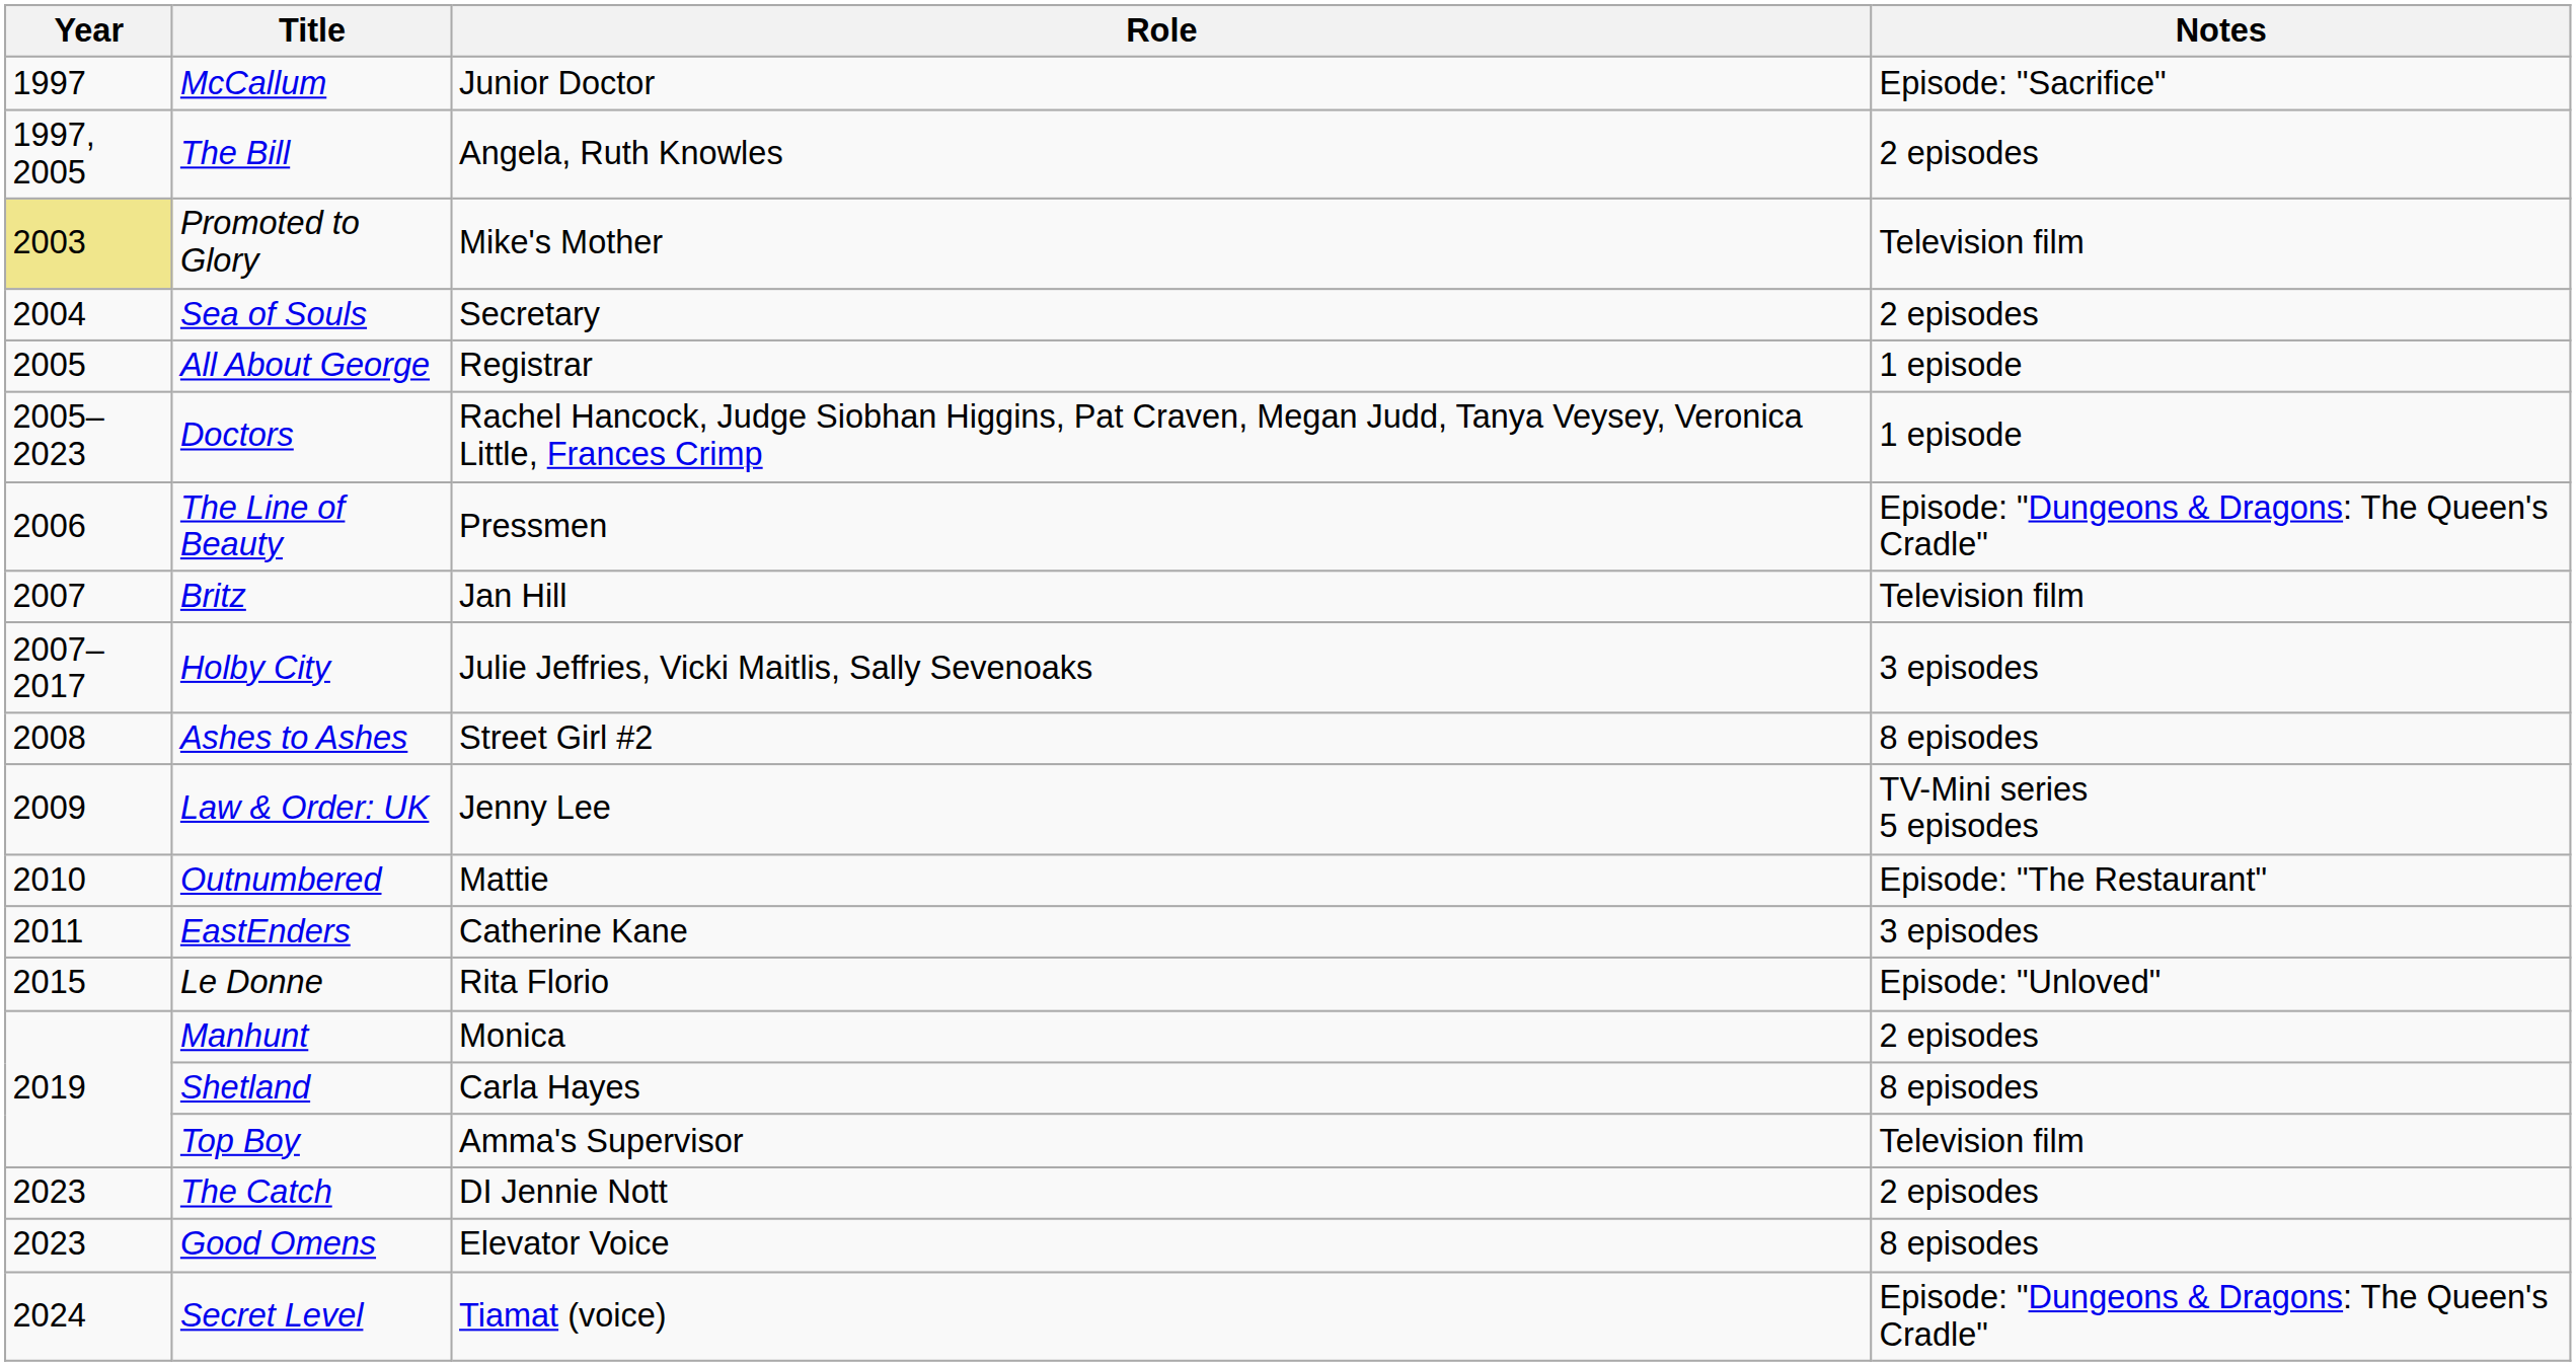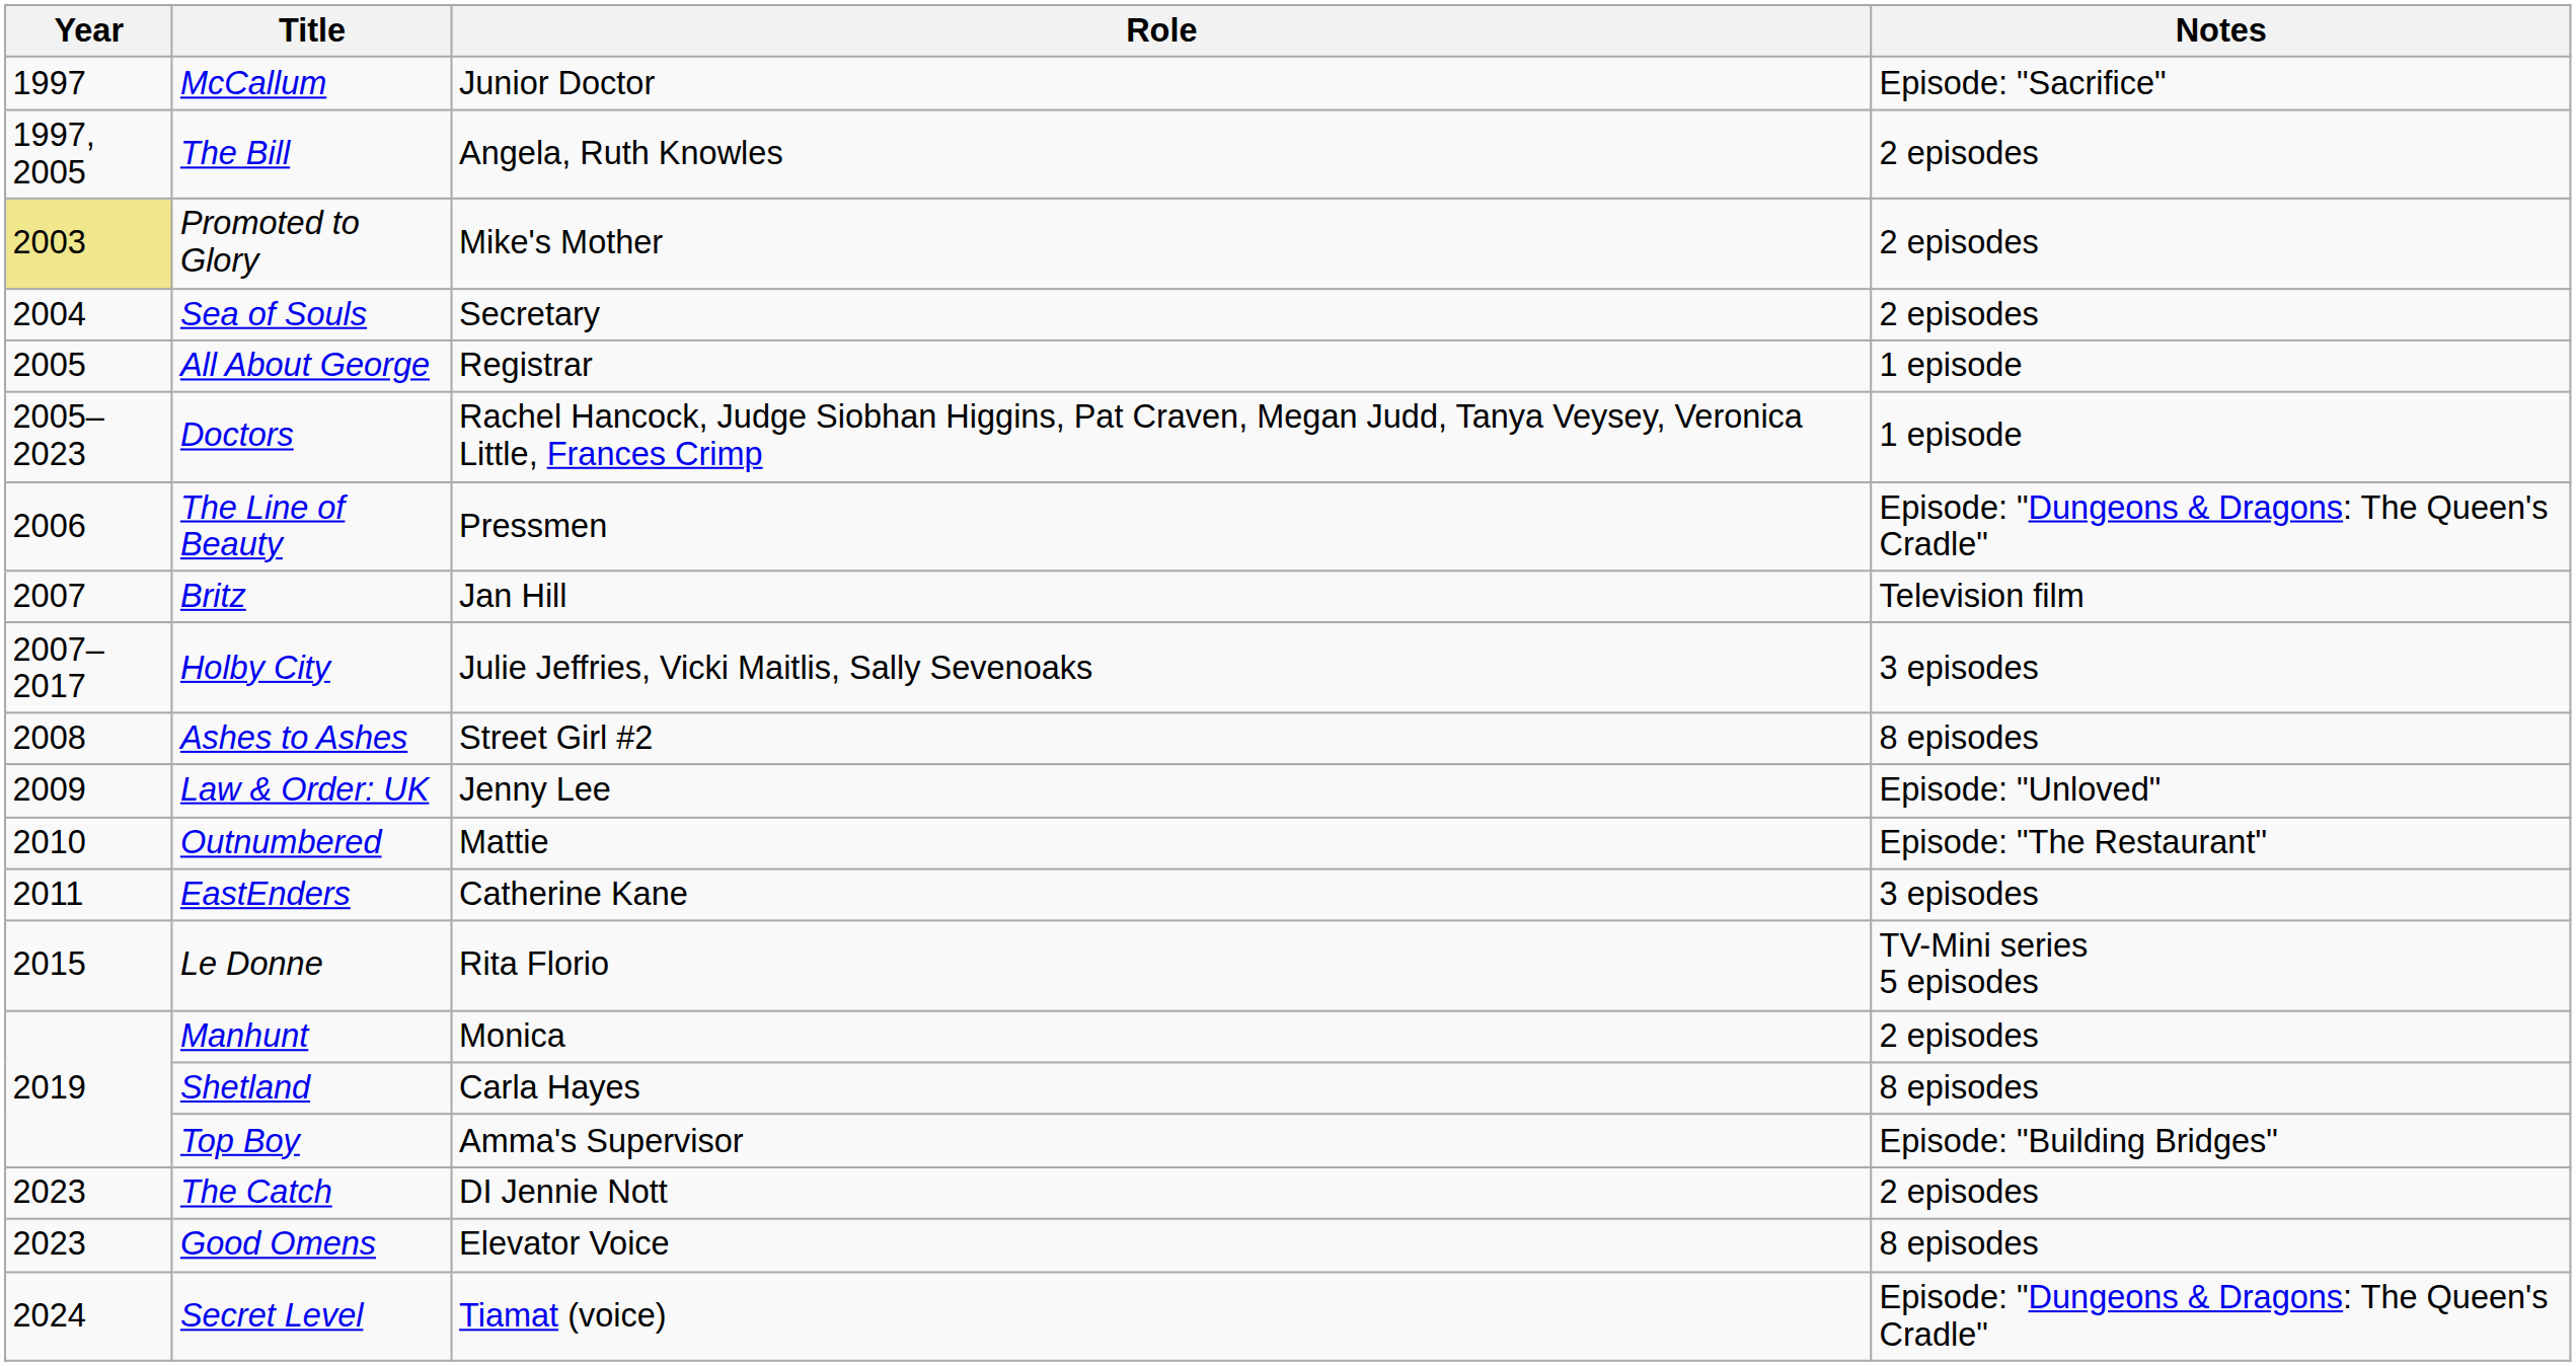Promoted to Glory | Notes: Television film -> 2 episodes
Law & Order: UK | Notes: TV-Mini series 5 episodes -> Episode: "Unloved"
Le Donne | Notes: Episode: "Unloved" -> TV-Mini series 5 episodes
Top Boy | Notes: Television film -> Episode: "Building Bridges"
